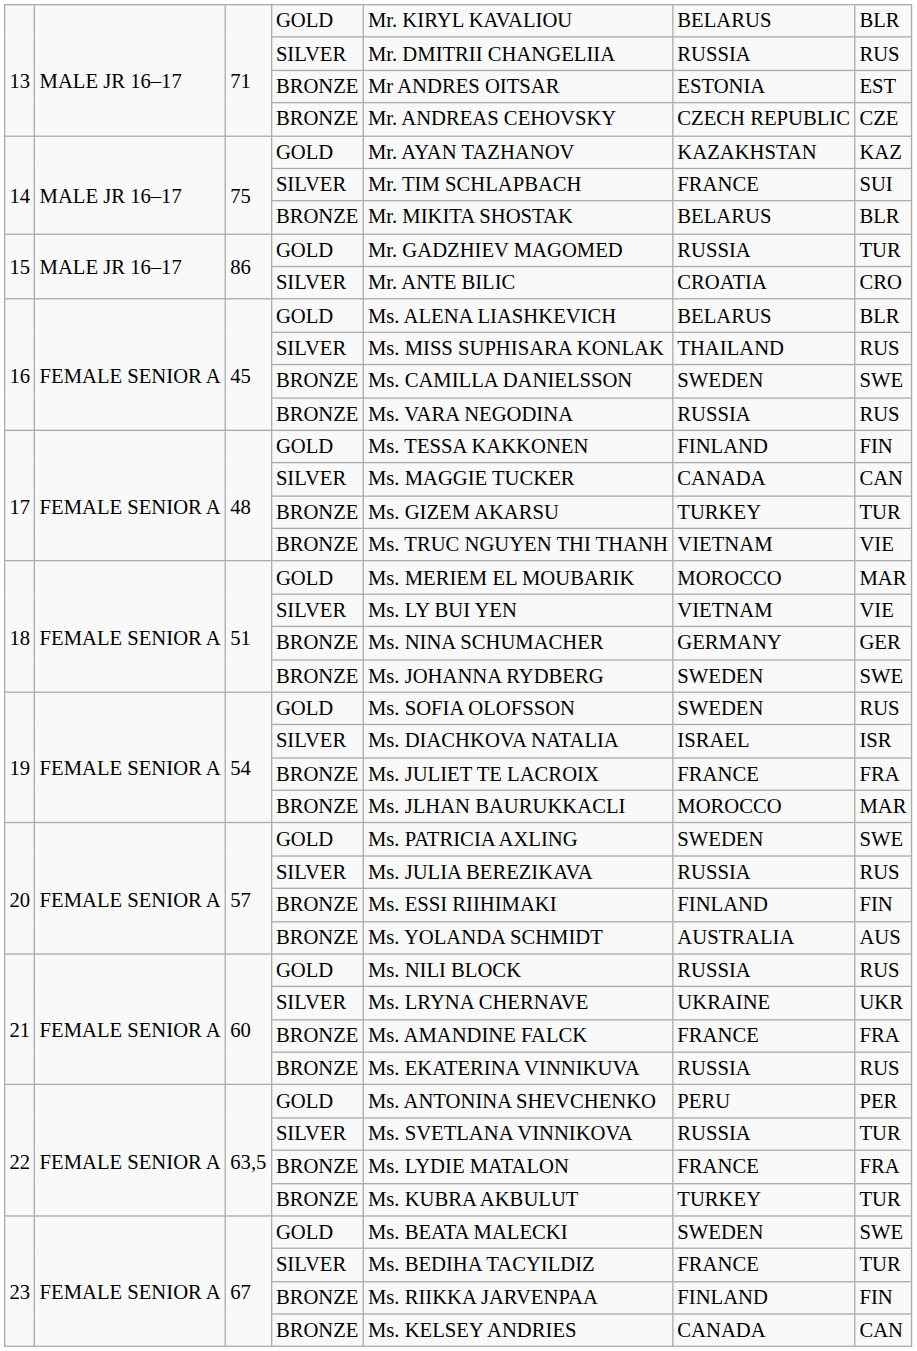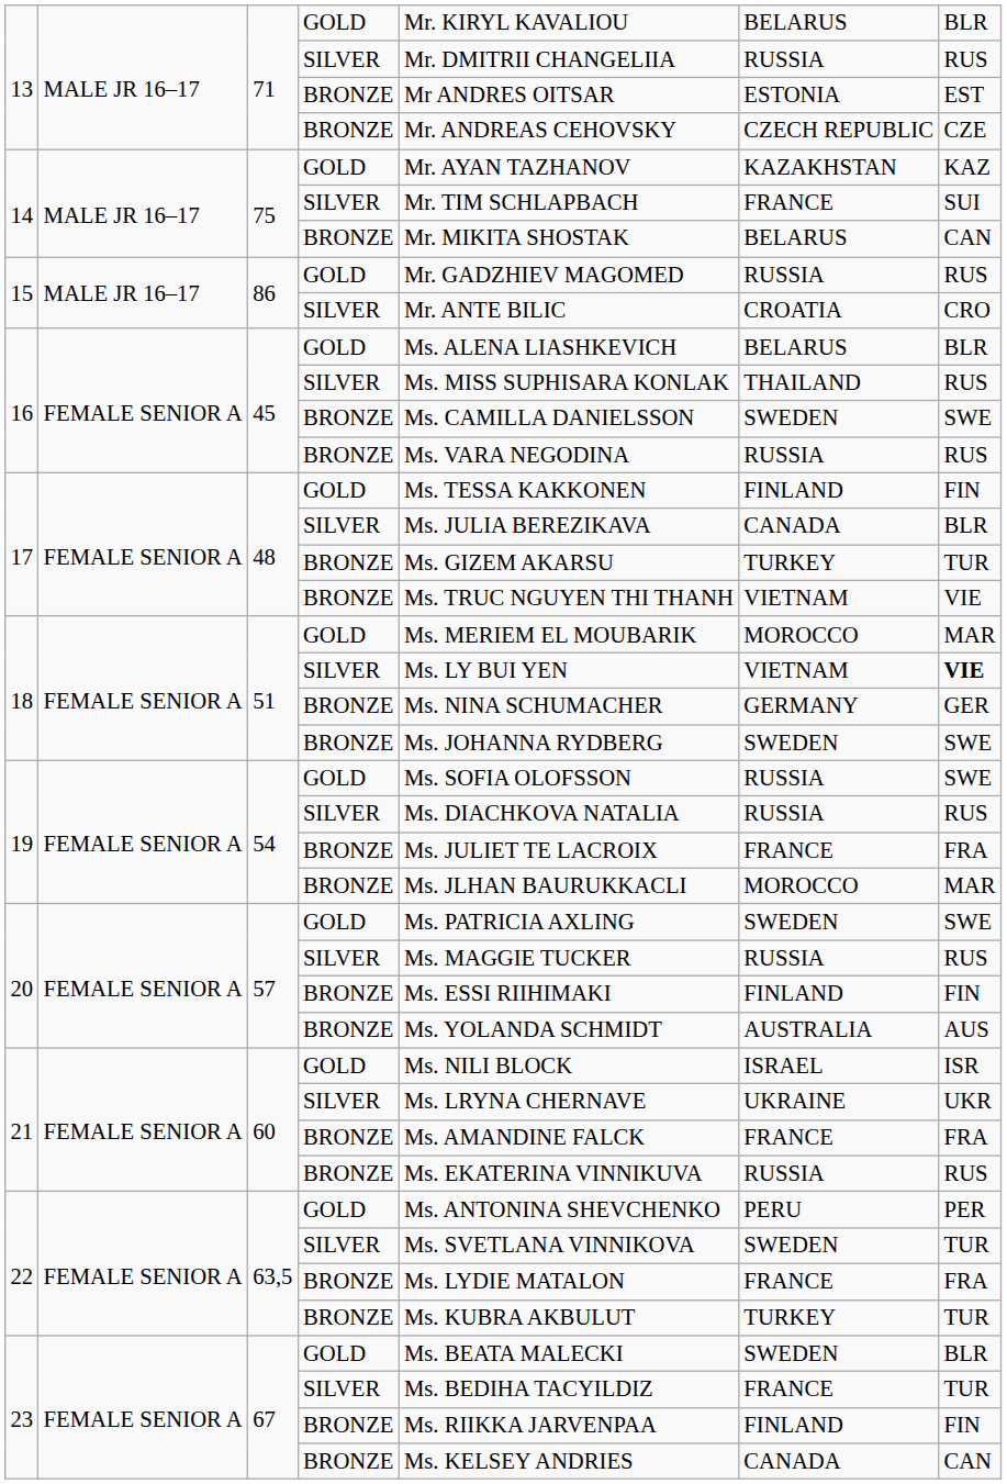14 / BRONZE | column 7: BLR -> CAN
15 / GOLD | column 7: TUR -> RUS
17 / SILVER | column 5: Ms. MAGGIE TUCKER -> Ms. JULIA BEREZIKAVA
17 / SILVER | column 7: CAN -> BLR
18 / SILVER | column 7: normal -> bold
19 / GOLD | column 6: SWEDEN -> RUSSIA
19 / GOLD | column 7: RUS -> SWE
19 / SILVER | column 6: ISRAEL -> RUSSIA
19 / SILVER | column 7: ISR -> RUS
20 / SILVER | column 5: Ms. JULIA BEREZIKAVA -> Ms. MAGGIE TUCKER
21 / GOLD | column 6: RUSSIA -> ISRAEL
21 / GOLD | column 7: RUS -> ISR
22 / SILVER | column 6: RUSSIA -> SWEDEN
23 / GOLD | column 7: SWE -> BLR
